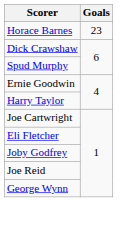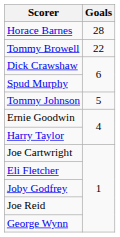Horace Barnes | Goals: 23 -> 28
+ row: Tommy Browell | 22
+ row: Tommy Johnson | 5
